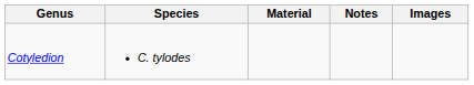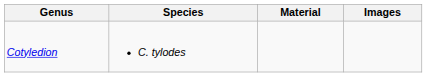- column: Notes
